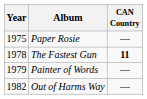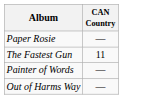- column: Year | 1975 | 1978 | 1979 | 1982
The Fastest Gun | CAN Country: bold -> normal
